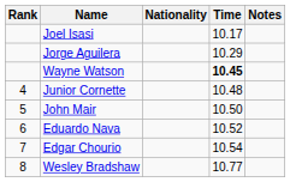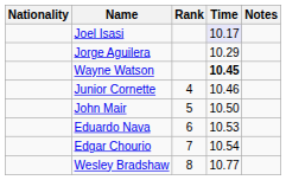columns swapped: Rank <-> Nationality
Joel Isasi | Time: no background -> lavender background
Junior Cornette | Time: 10.48 -> 10.46
Eduardo Nava | Time: 10.52 -> 10.53
